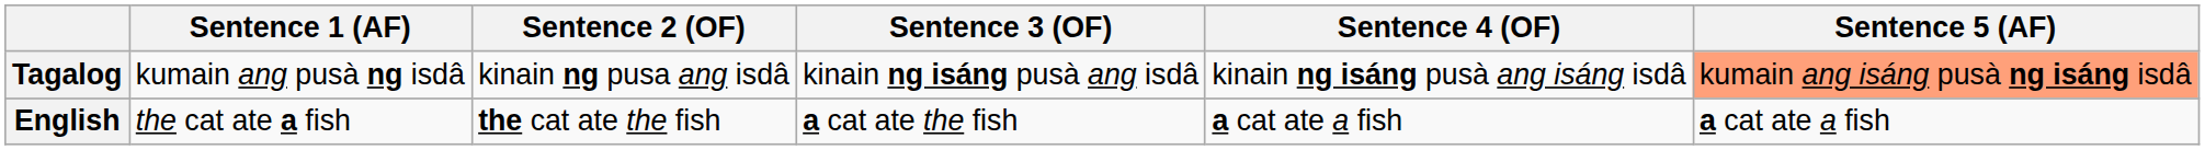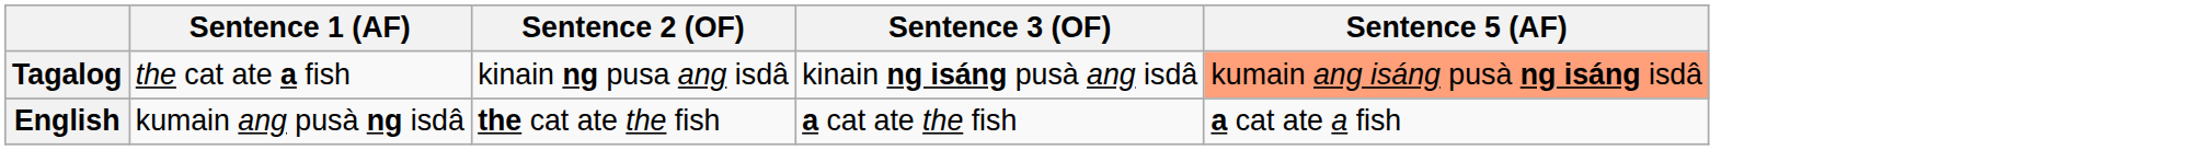- column: Sentence 4 (OF) | kinain ng isáng pusà ang isáng isdâ | a cat ate a fish
Tagalog | Sentence 1 (AF): kumain ang pusà ng isdâ -> the cat ate a fish
English | Sentence 1 (AF): the cat ate a fish -> kumain ang pusà ng isdâ
